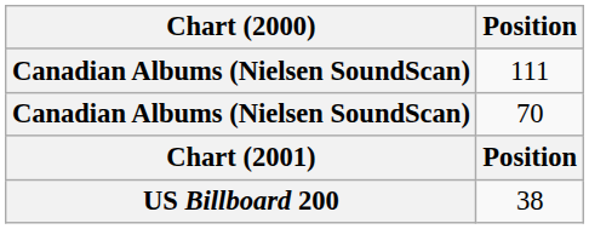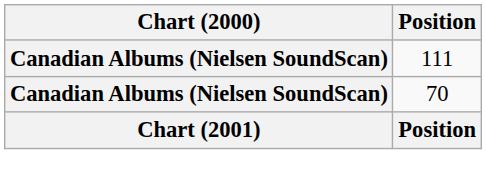- row: US Billboard 200 | 38
